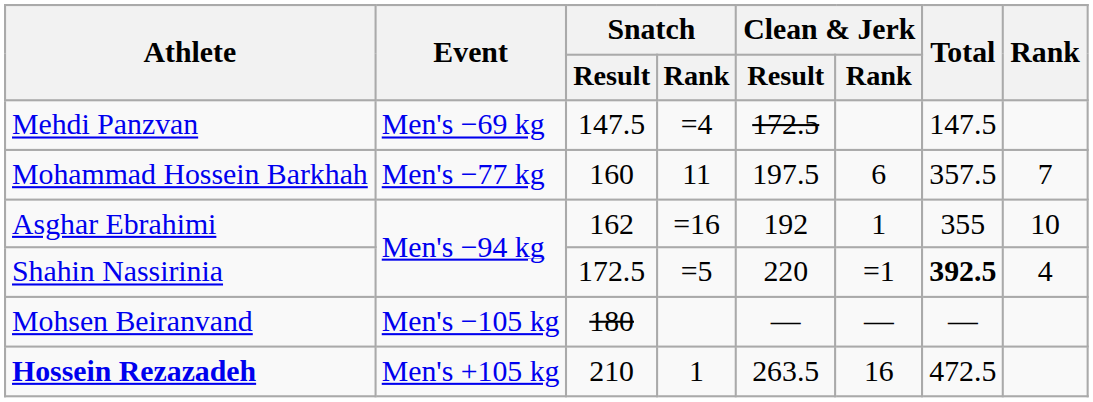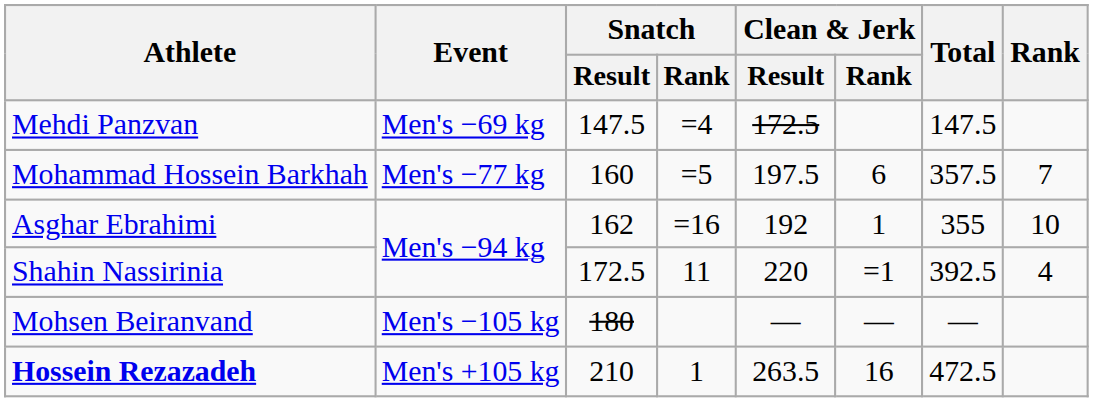Mohammad Hossein Barkhah | Snatch / Rank: 11 -> =5
Shahin Nassirinia | Snatch / Rank: =5 -> 11
Shahin Nassirinia | Total: bold -> normal
